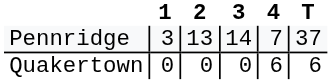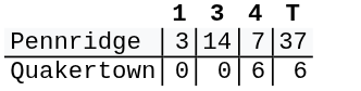- column: 2 | 13 | 0
